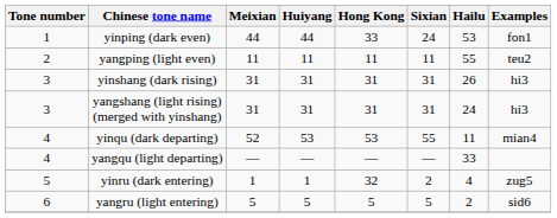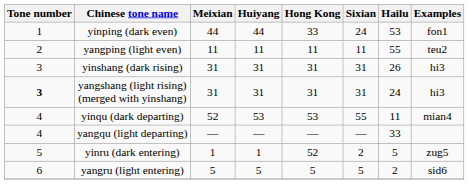yangshang (light rising) (merged with yinshang) | Tone number: normal -> bold
yinru (dark entering) | Hong Kong: 32 -> 52
yinru (dark entering) | Hailu: 4 -> 5
